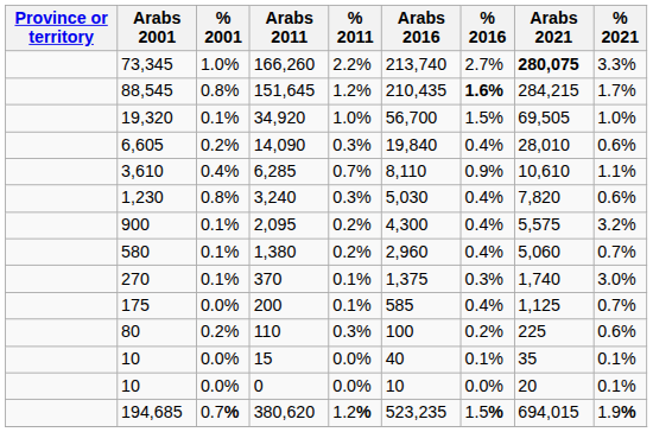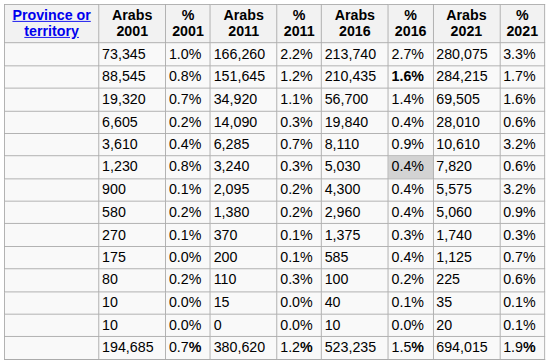166,260 | Arabs 2021: bold -> normal
34,920 | % 2001: 0.1% -> 0.7%
34,920 | % 2011: 1.0% -> 1.1%
34,920 | % 2016: 1.5% -> 1.4%
34,920 | % 2021: 1.0% -> 1.6%
6,285 | % 2021: 1.1% -> 3.2%
3,240 | % 2016: no background -> lightgrey background
1,380 | % 2001: 0.1% -> 0.2%
1,380 | % 2021: 0.7% -> 0.9%
370 | % 2021: 3.0% -> 0.3%
